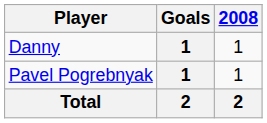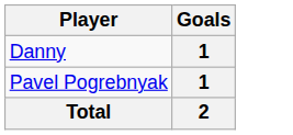- column: 2008 | 1 | 1 | 2
